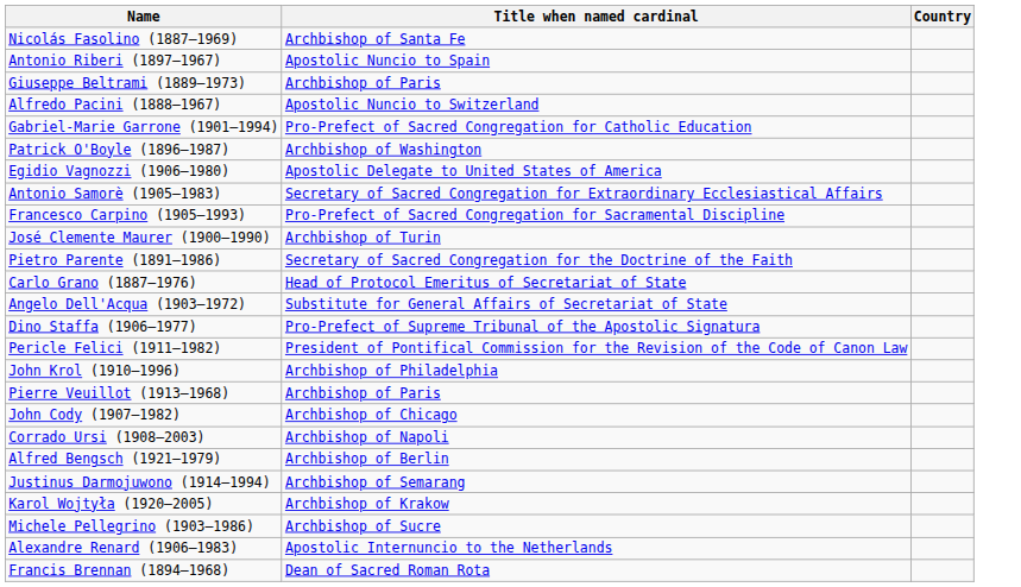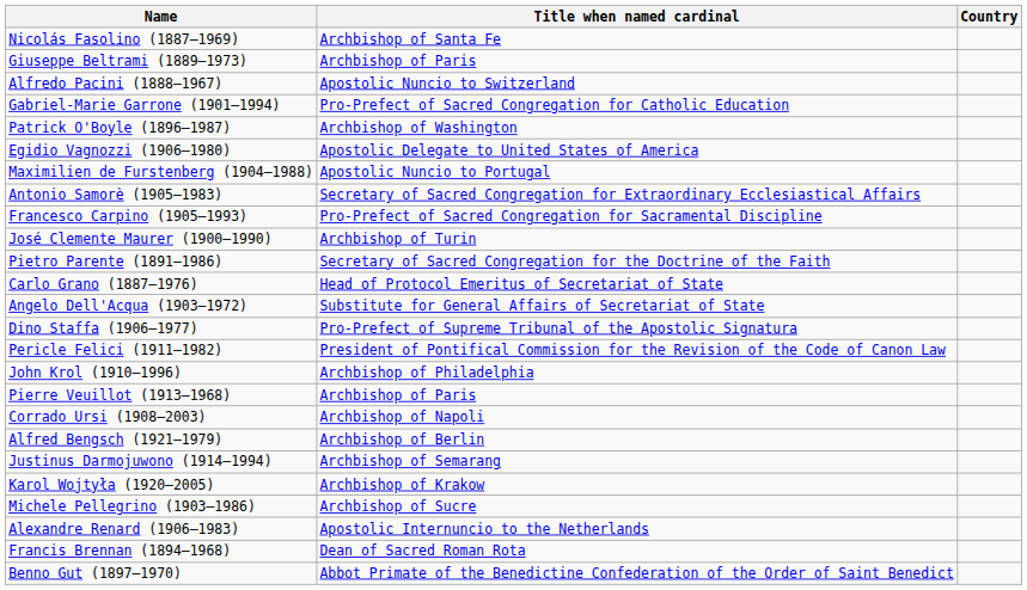- row: Antonio Riberi (1897–1967) | Apostolic Nuncio to Spain
+ row: Maximilien de Furstenberg (1904–1988) | Apostolic Nuncio to Portugal
- row: John Cody (1907–1982) | Archbishop of Chicago
+ row: Benno Gut (1897–1970) | Abbot Primate of the Benedictine Confederation of the Order of Saint Benedict
